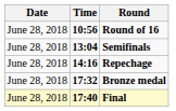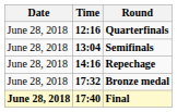- row: June 28, 2018 | 10:56 | Round of 16
+ row: June 28, 2018 | 12:16 | Quarterfinals
Final | Date: normal -> bold
